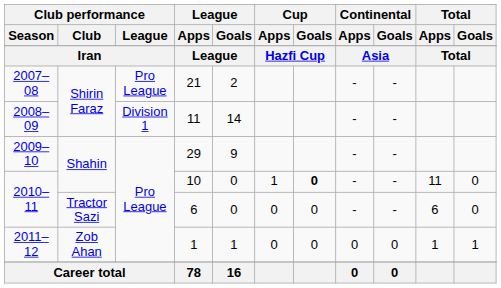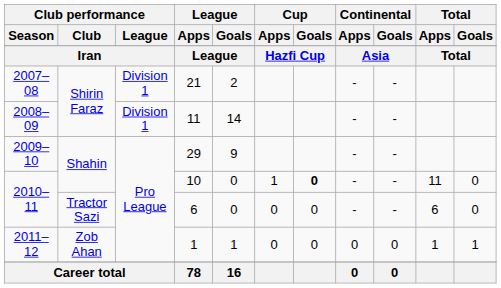21 | Club performance / League: Pro League -> Division 1
